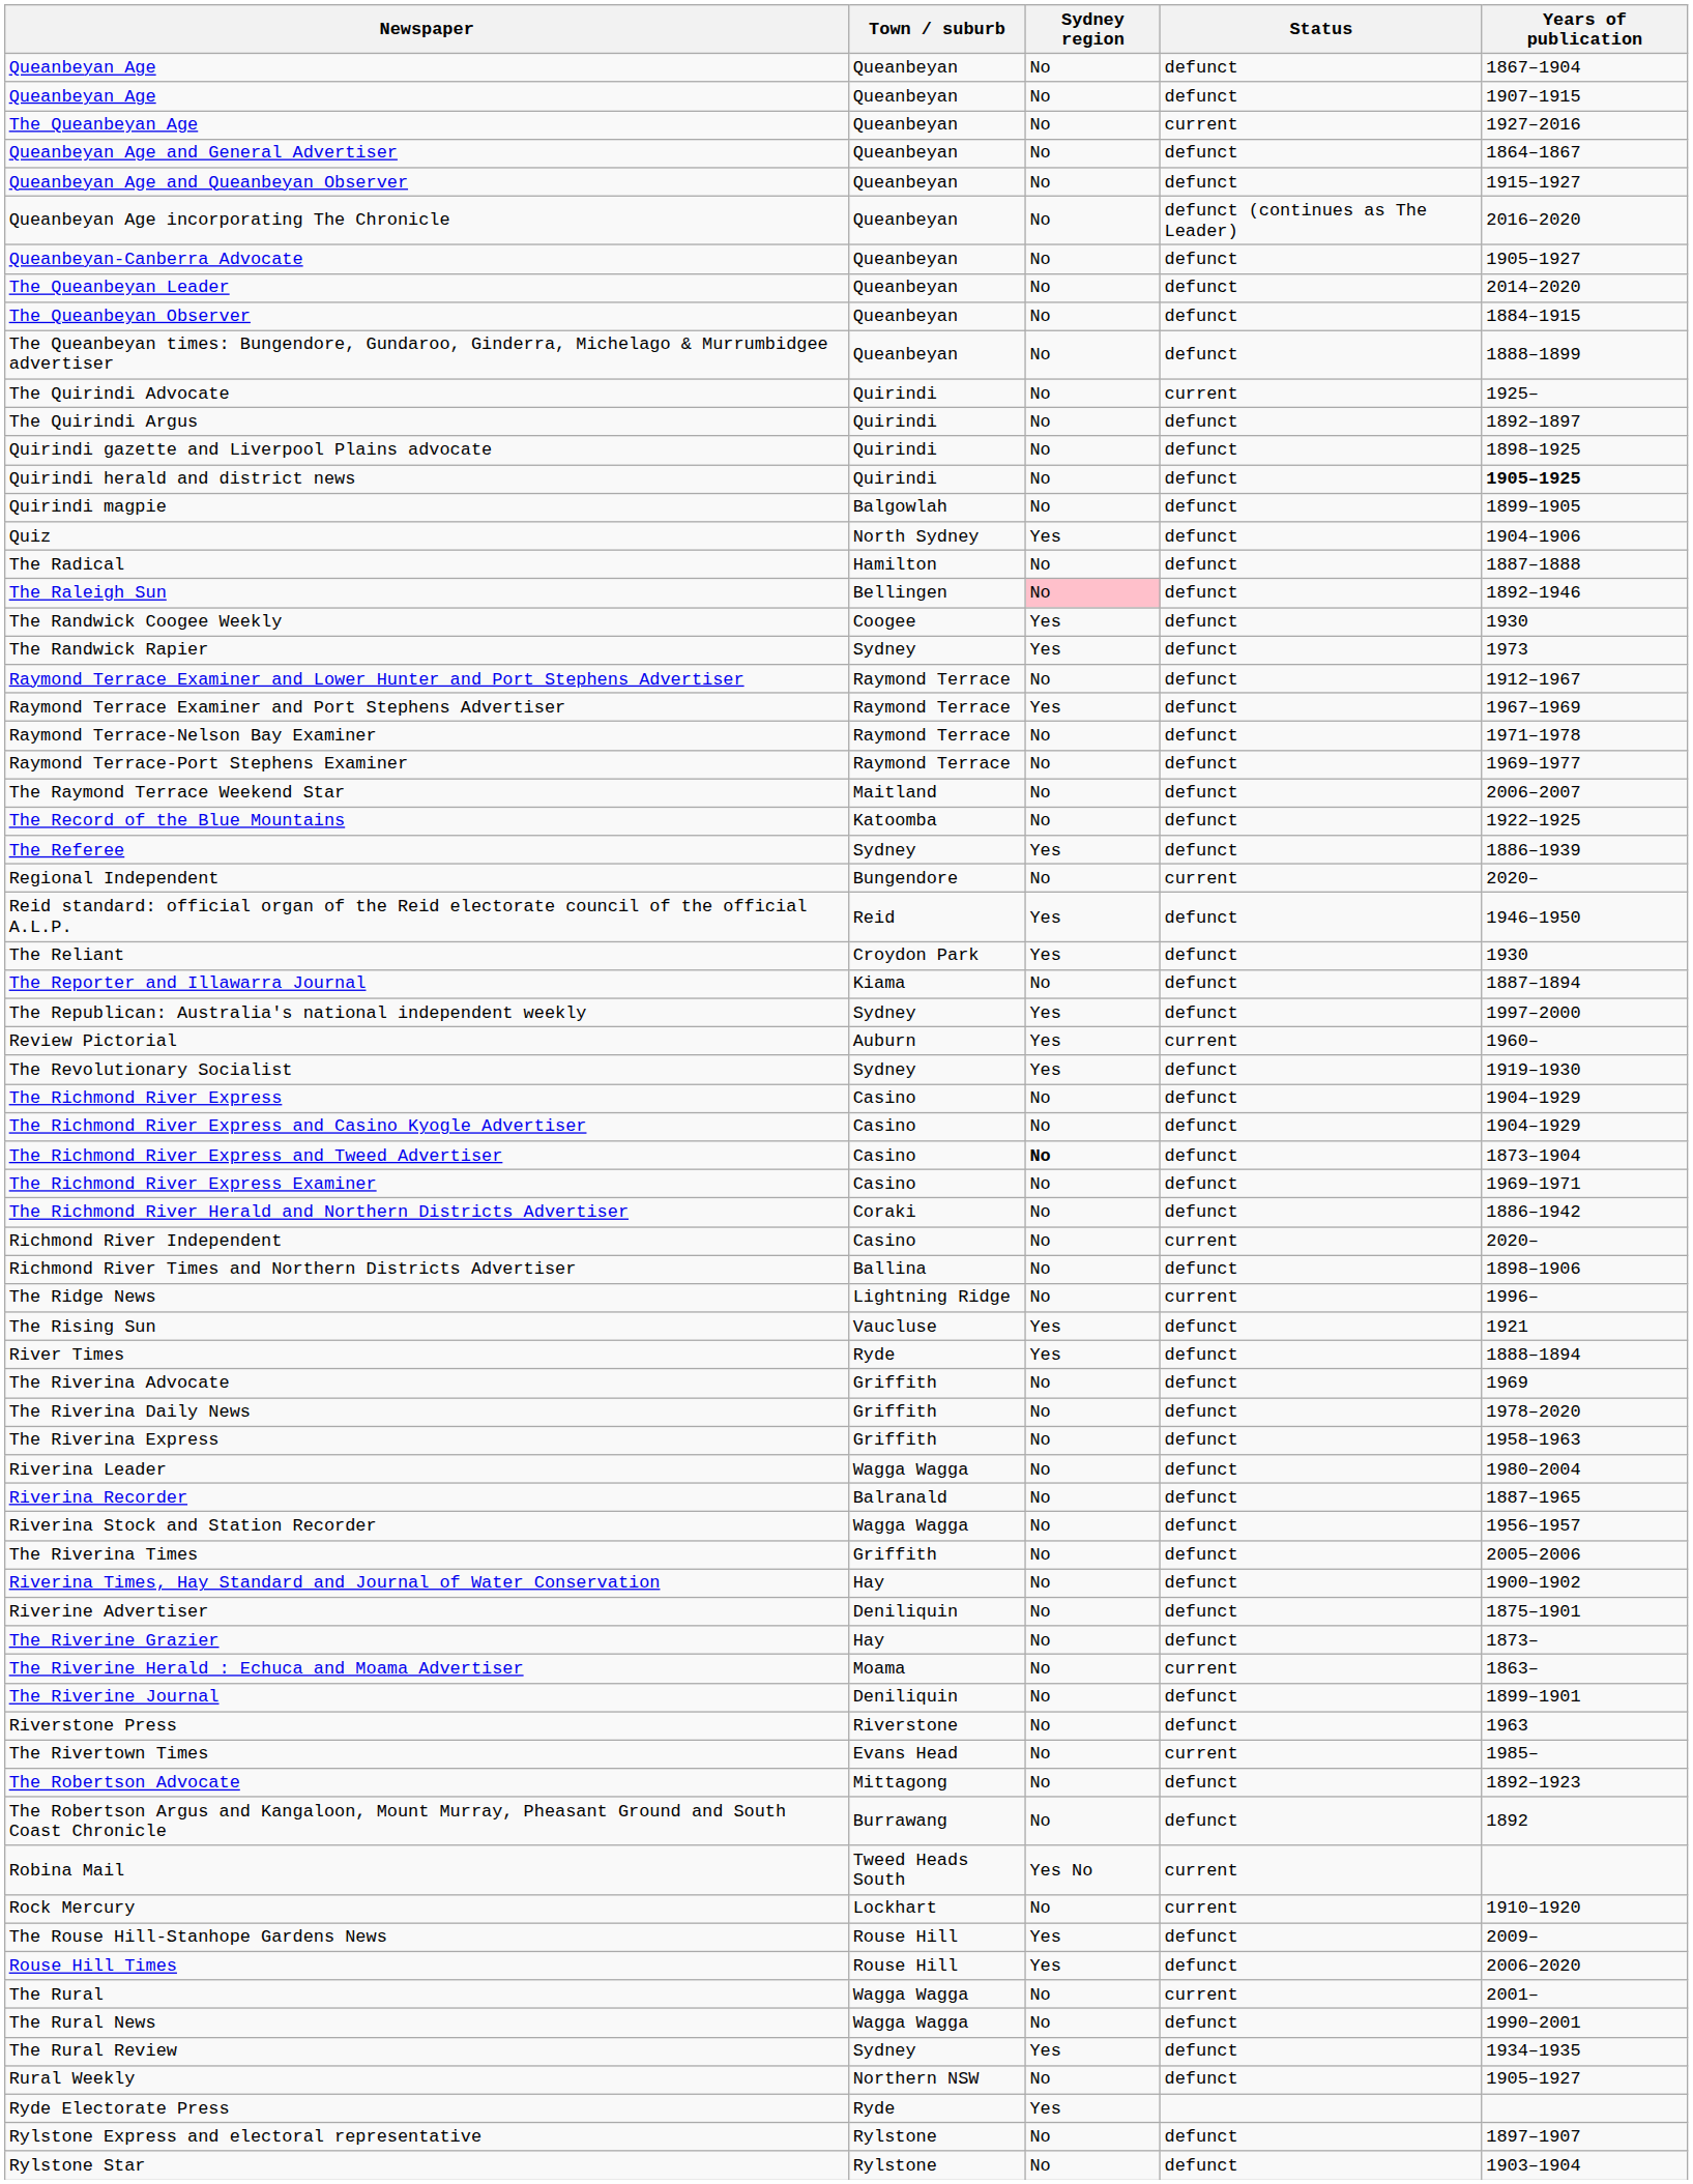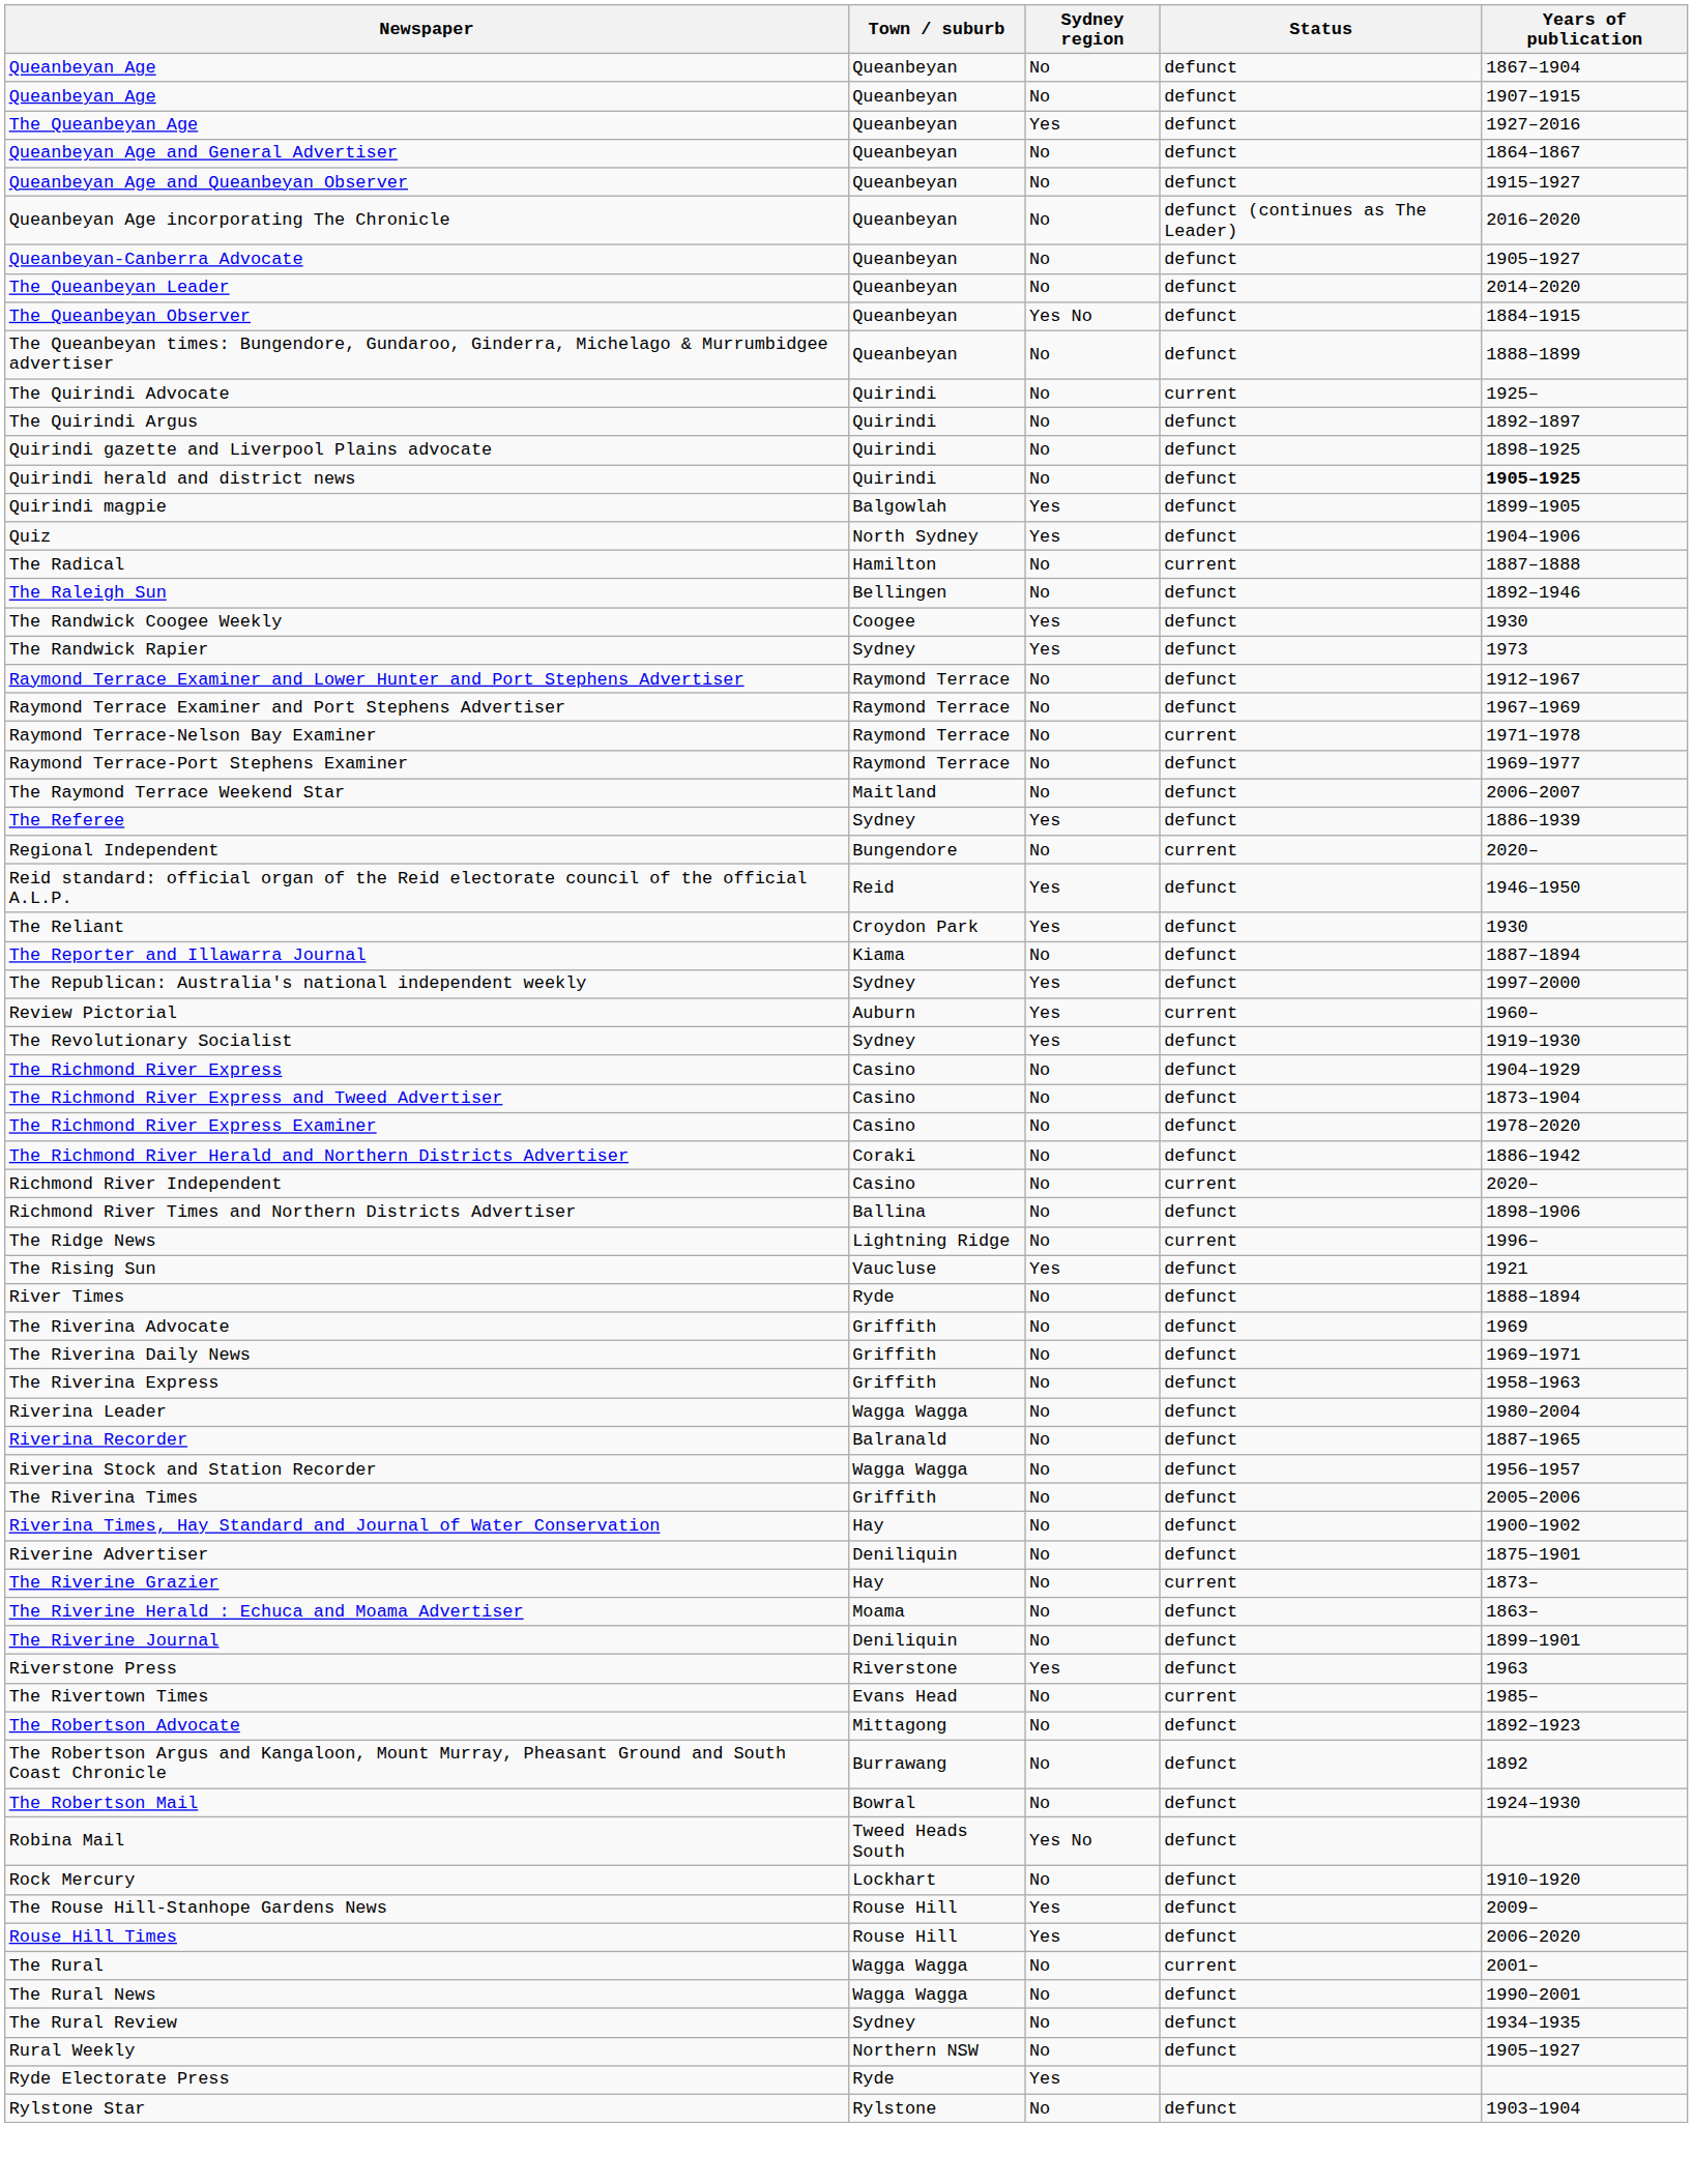The Queanbeyan Age | Sydney region: No -> Yes
The Queanbeyan Age | Status: current -> defunct
The Queanbeyan Observer | Sydney region: No -> Yes No
Quirindi magpie | Sydney region: No -> Yes
The Radical | Status: defunct -> current
The Raleigh Sun | Sydney region: pink background -> no background
Raymond Terrace Examiner and Port Stephens Advertiser | Sydney region: Yes -> No
Raymond Terrace-Nelson Bay Examiner | Status: defunct -> current
- row: The Record of the Blue Mountains | Katoomba | No | defunct | 1922–1925
- row: The Richmond River Express and Casino Kyogle Advertiser | Casino | No | defunct | 1904–1929
The Richmond River Express and Tweed Advertiser | Sydney region: bold -> normal
The Richmond River Express Examiner | Years of publication: 1969–1971 -> 1978–2020
River Times | Sydney region: Yes -> No
The Riverina Daily News | Years of publication: 1978–2020 -> 1969–1971
The Riverine Grazier | Status: defunct -> current
The Riverine Herald : Echuca and Moama Advertiser | Status: current -> defunct
Riverstone Press | Sydney region: No -> Yes
+ row: The Robertson Mail | Bowral | No | defunct | 1924–1930
Robina Mail | Status: current -> defunct
Rock Mercury | Status: current -> defunct
The Rural Review | Sydney region: Yes -> No
- row: Rylstone Express and electoral representative | Rylstone | No | defunct | 1897–1907
